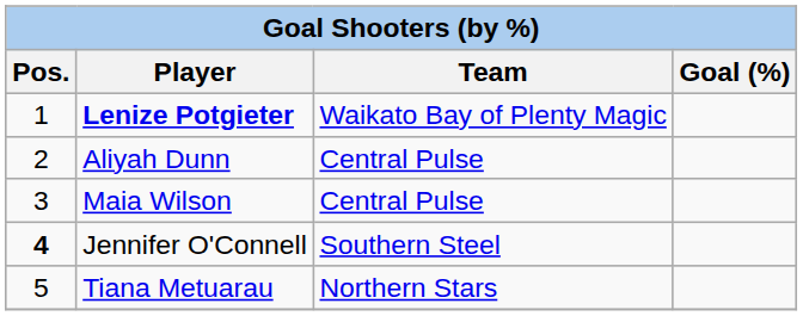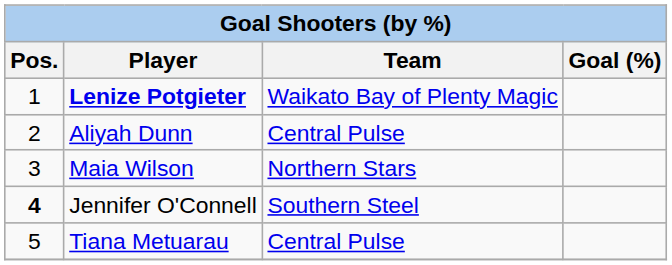Maia Wilson | Team: Central Pulse -> Northern Stars
Tiana Metuarau | Team: Northern Stars -> Central Pulse
